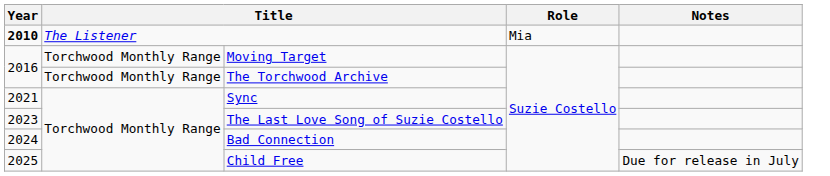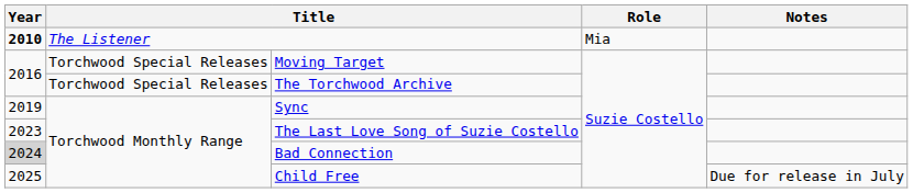Moving Target | column 2: Torchwood Monthly Range -> Torchwood Special Releases
The Torchwood Archive | column 2: Torchwood Monthly Range -> Torchwood Special Releases
Sync | Year: 2021 -> 2019
Bad Connection | Year: no background -> lightgrey background
